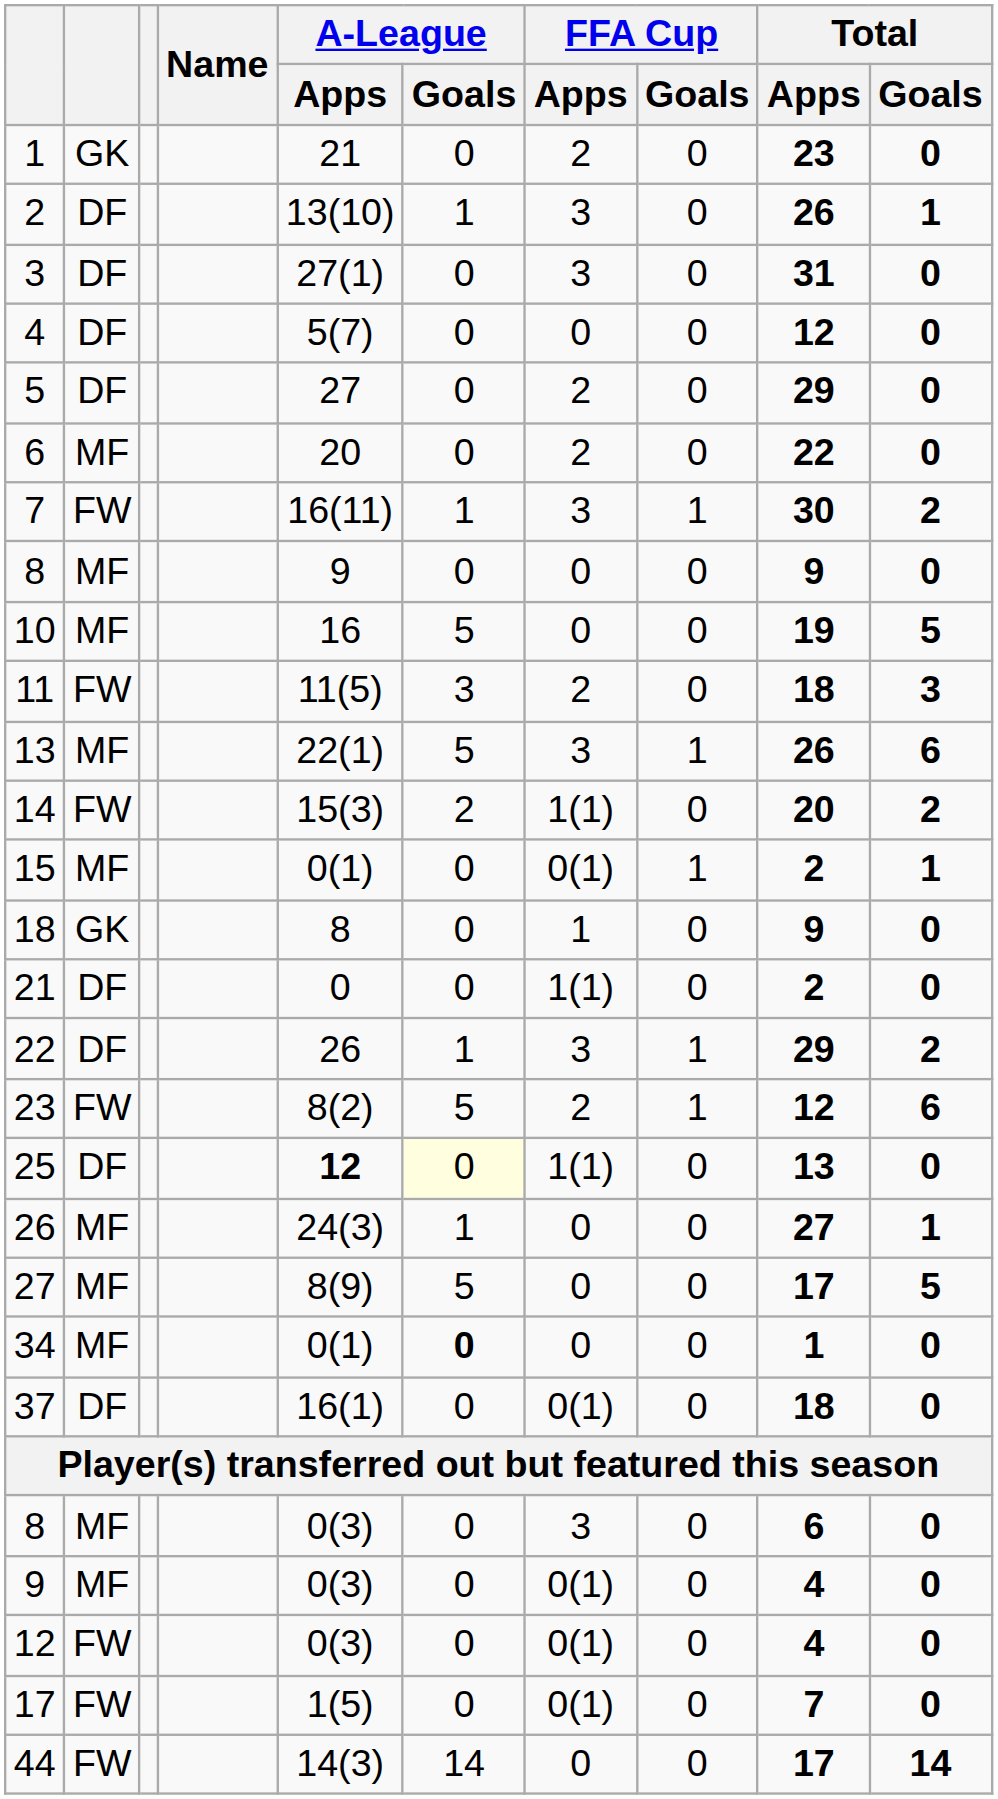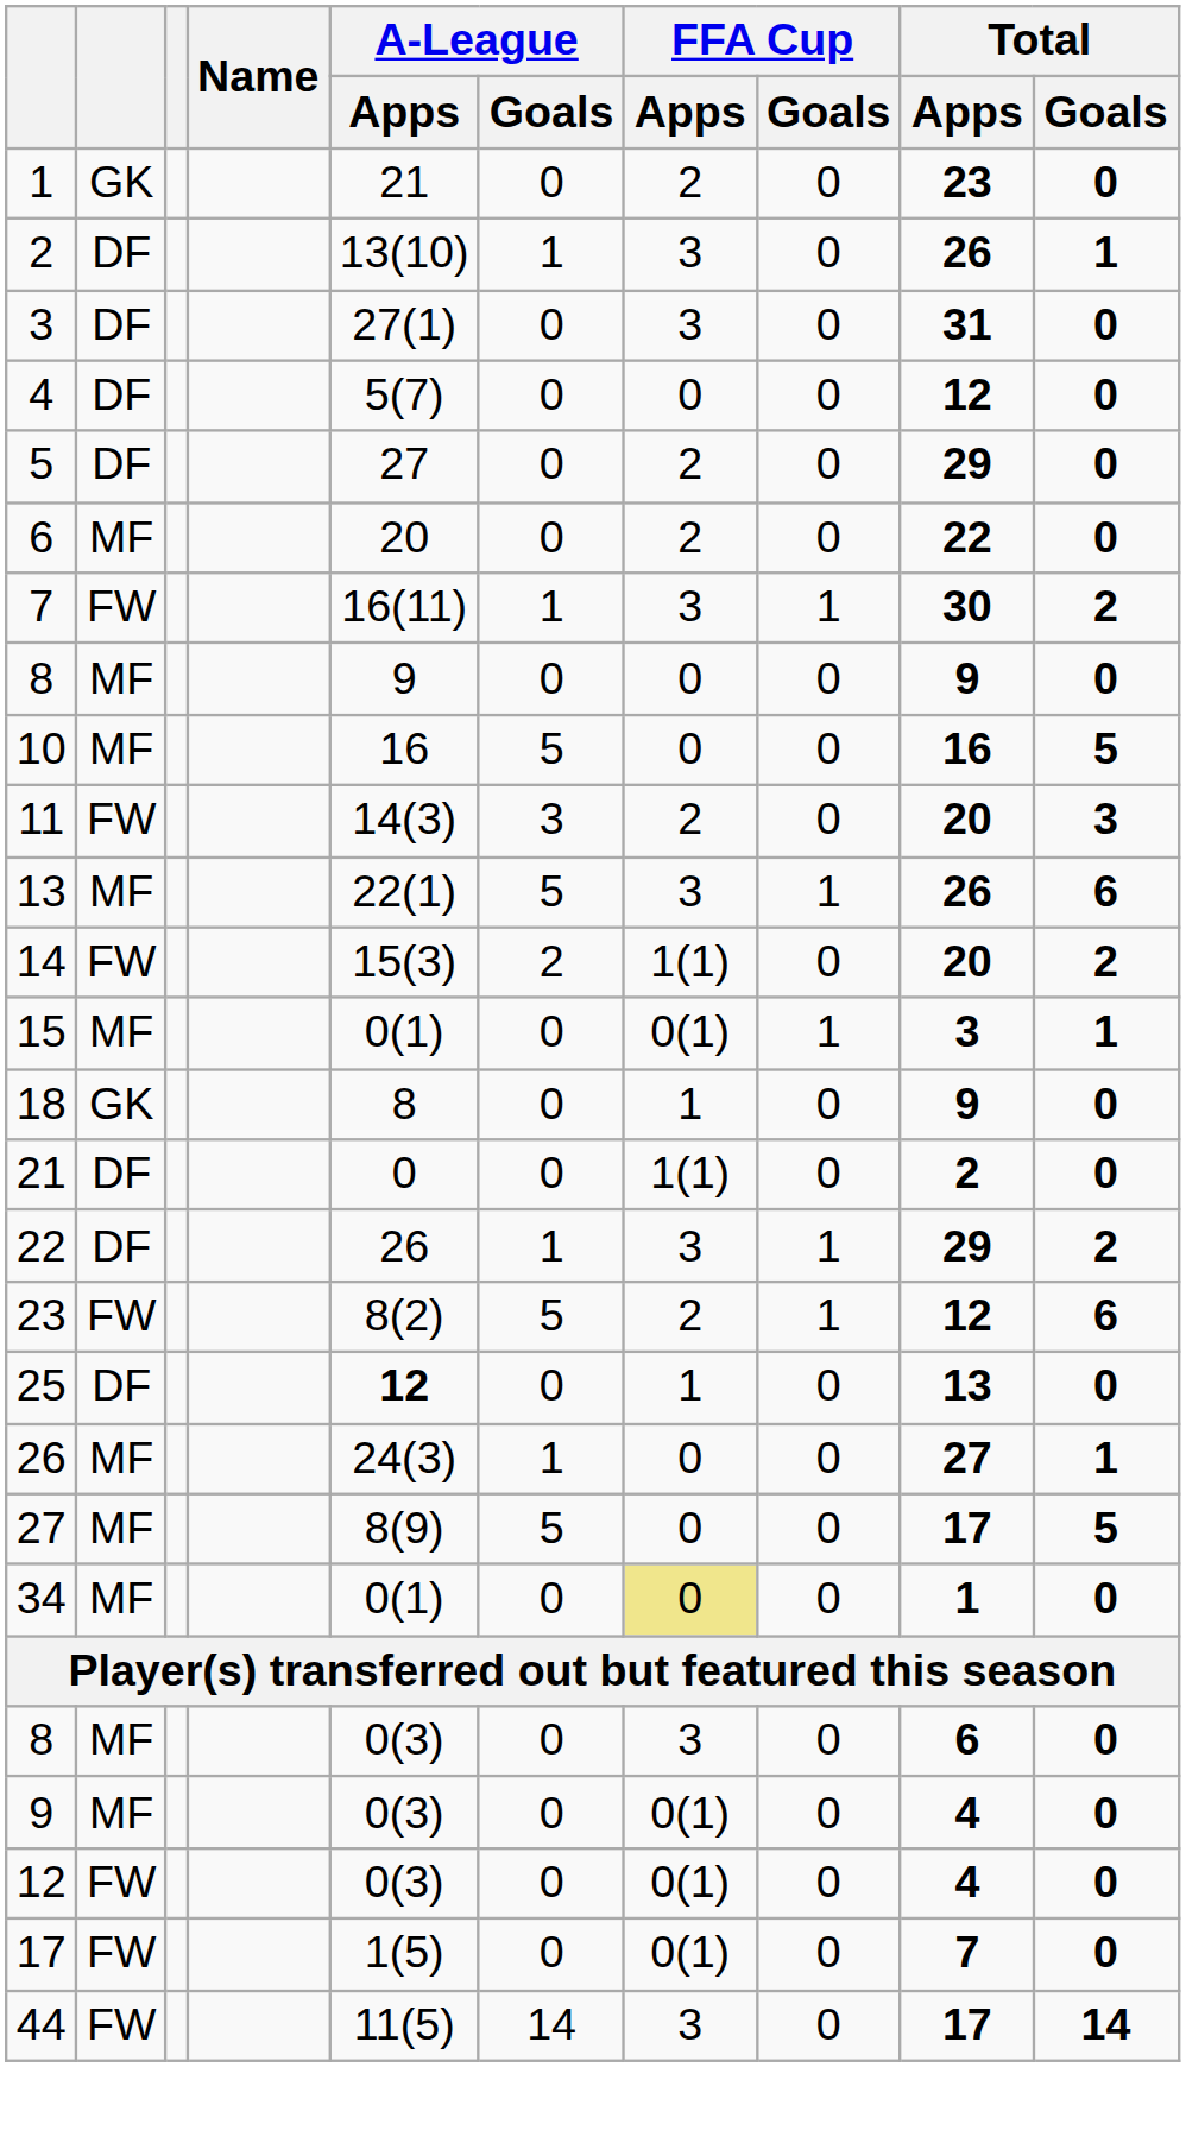10 | Total / Apps: 19 -> 16
11 | A-League / Apps: 11(5) -> 14(3)
11 | Total / Apps: 18 -> 20
15 | Total / Apps: 2 -> 3
25 | A-League / Goals: lightyellow background -> no background
25 | FFA Cup / Apps: 1(1) -> 1
34 | A-League / Goals: bold -> normal
34 | FFA Cup / Apps: no background -> khaki background
- row: 37 | DF | 16(1) | 0 | 0(1) | 0 | 18 | 0
44 | A-League / Apps: 14(3) -> 11(5)
44 | FFA Cup / Apps: 0 -> 3
